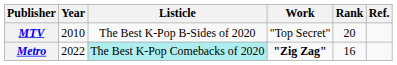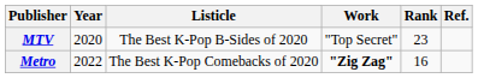MTV | Year: 2010 -> 2020
MTV | Rank: 20 -> 23
Metro | Listicle: paleturquoise background -> no background
